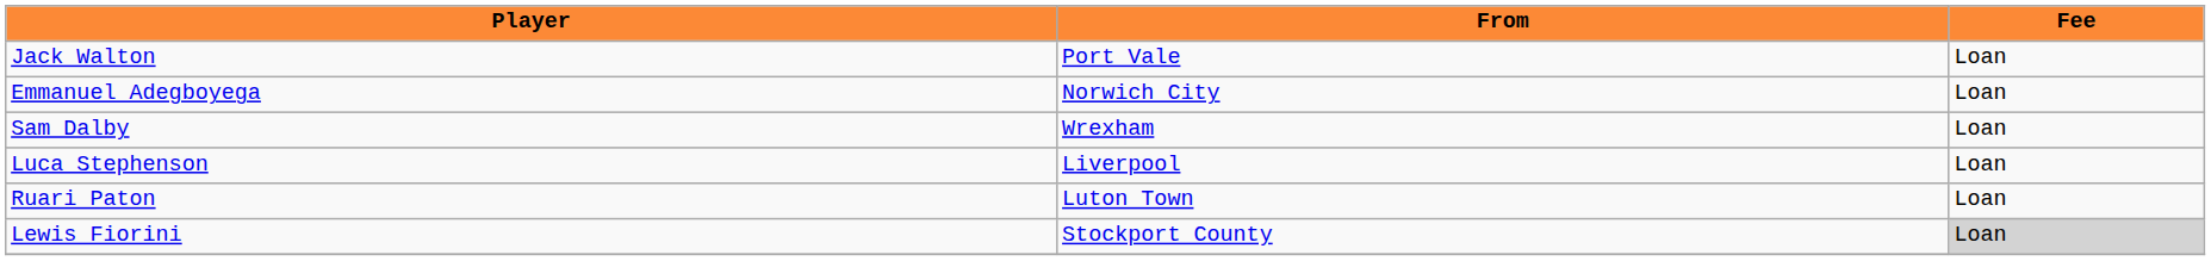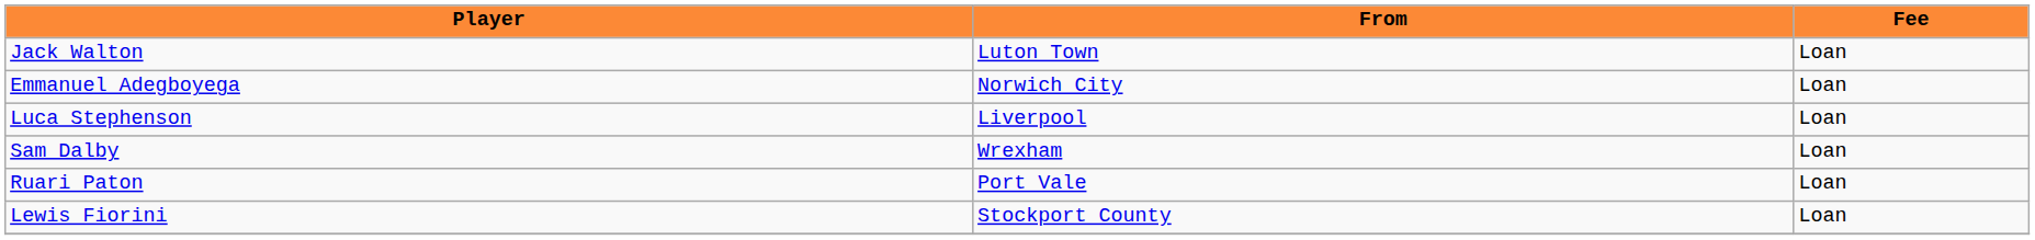Jack Walton | From: Port Vale -> Luton Town
rows swapped: Luca Stephenson <-> Sam Dalby
Ruari Paton | From: Luton Town -> Port Vale
Lewis Fiorini | Fee: lightgrey background -> no background
